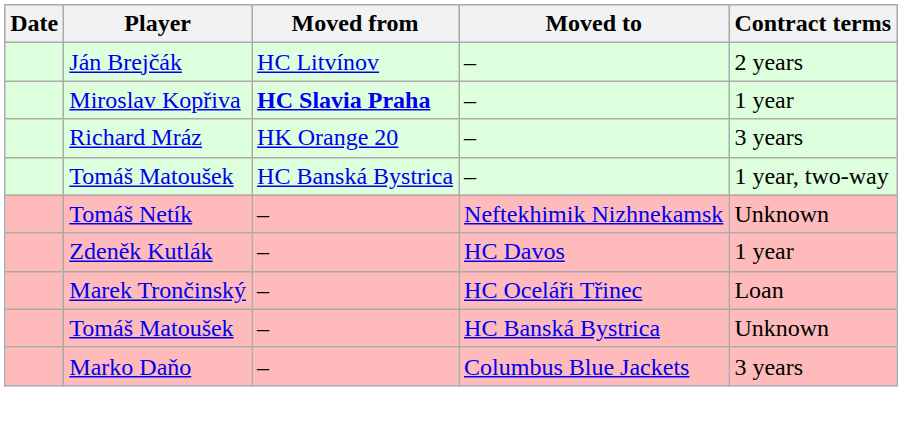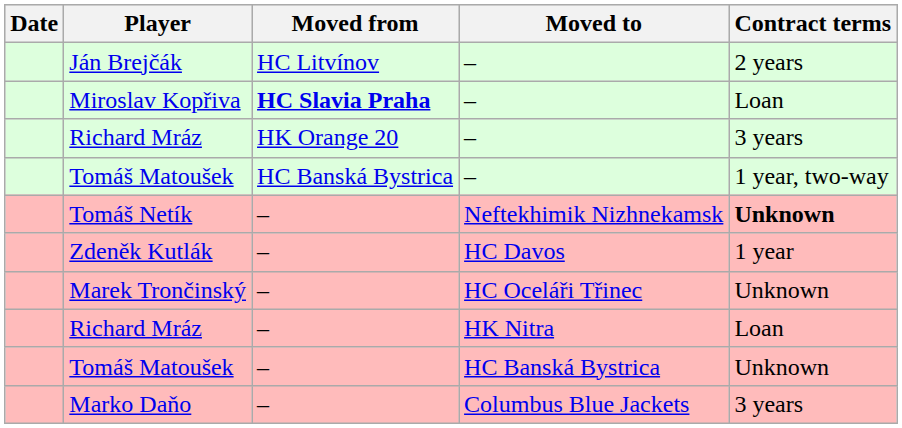Miroslav Kopřiva | Contract terms: 1 year -> Loan
Tomáš Netík | Contract terms: normal -> bold
Marek Trončinský | Contract terms: Loan -> Unknown
+ row: Richard Mráz | – | HK Nitra | Loan
